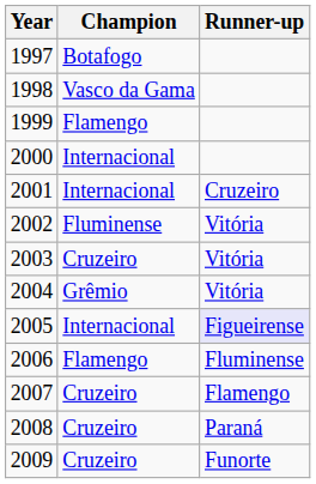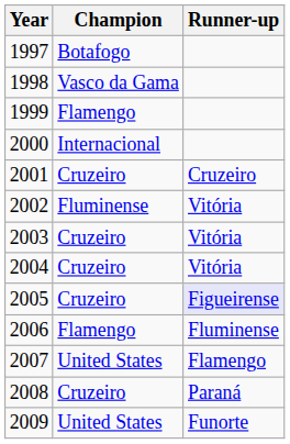2001 | Champion: Internacional -> Cruzeiro
2004 | Champion: Grêmio -> Cruzeiro
2005 | Champion: Internacional -> Cruzeiro
2007 | Champion: Cruzeiro -> United States
2009 | Champion: Cruzeiro -> United States
